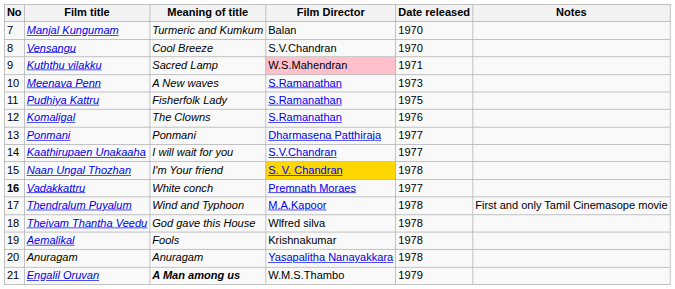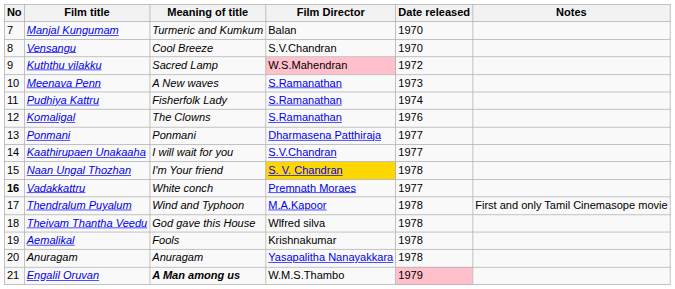Kuththu vilakku | Date released: 1971 -> 1972
Pudhiya Kattru | Date released: 1975 -> 1974
Engalil Oruvan | Date released: no background -> pink background
